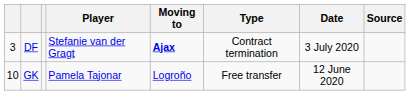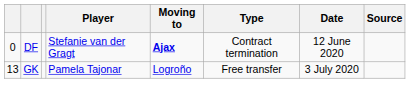DF | column 1: 3 -> 0
DF | Date: 3 July 2020 -> 12 June 2020
GK | column 1: 10 -> 13
GK | Date: 12 June 2020 -> 3 July 2020
